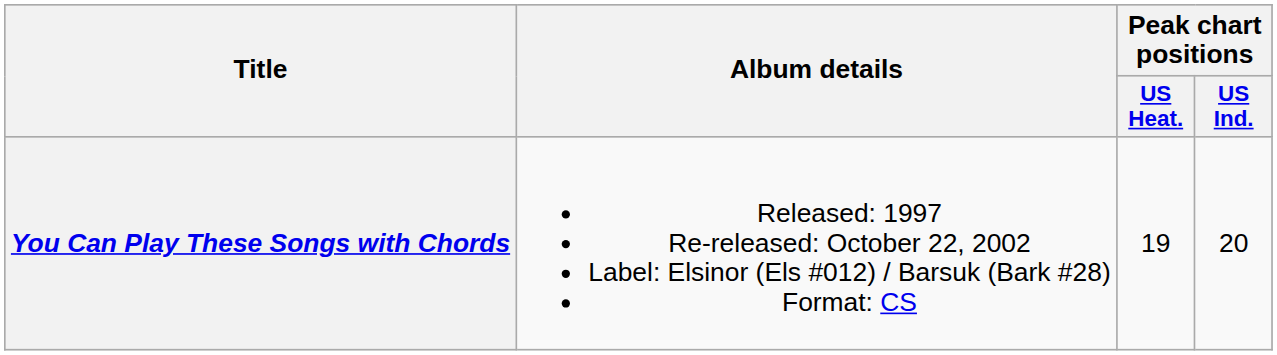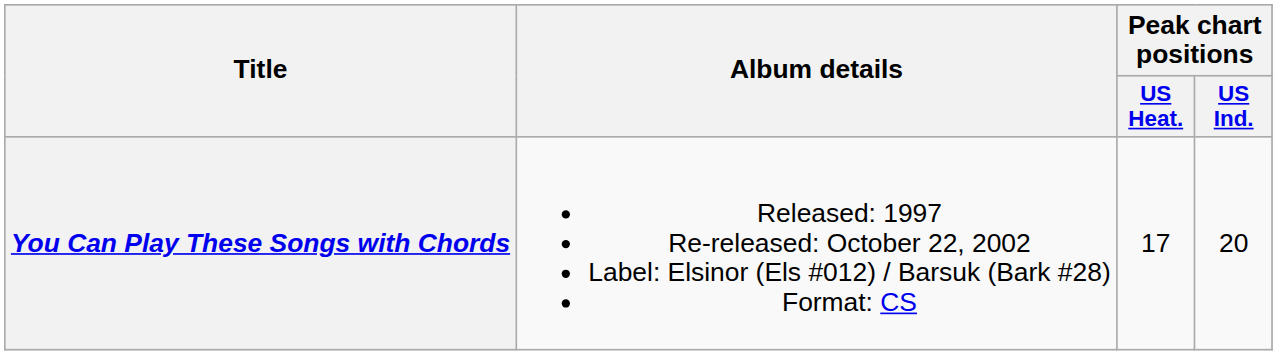You Can Play These Songs with Chords | Peak chart positions / US Heat.: 19 -> 17
